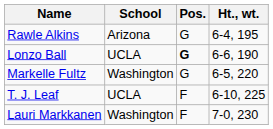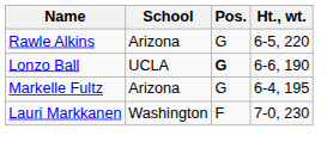Rawle Alkins | Ht., wt.: 6-4, 195 -> 6-5, 220
Markelle Fultz | School: Washington -> Arizona
Markelle Fultz | Ht., wt.: 6-5, 220 -> 6-4, 195
- row: T. J. Leaf | UCLA | F | 6-10, 225
